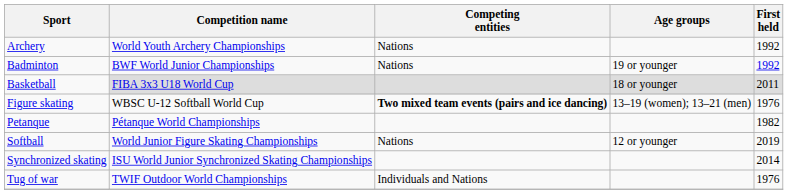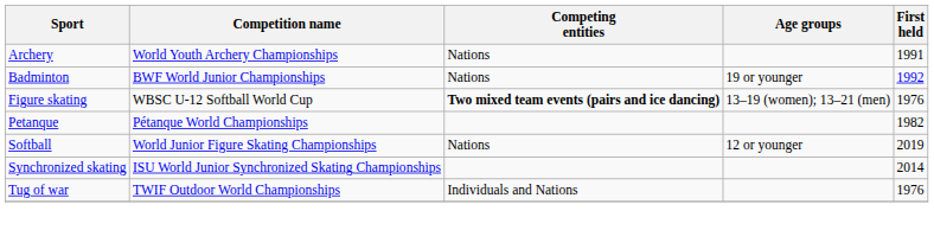Archery | First held: 1992 -> 1991
- row: Basketball | FIBA 3x3 U18 World Cup | 18 or younger | 2011
